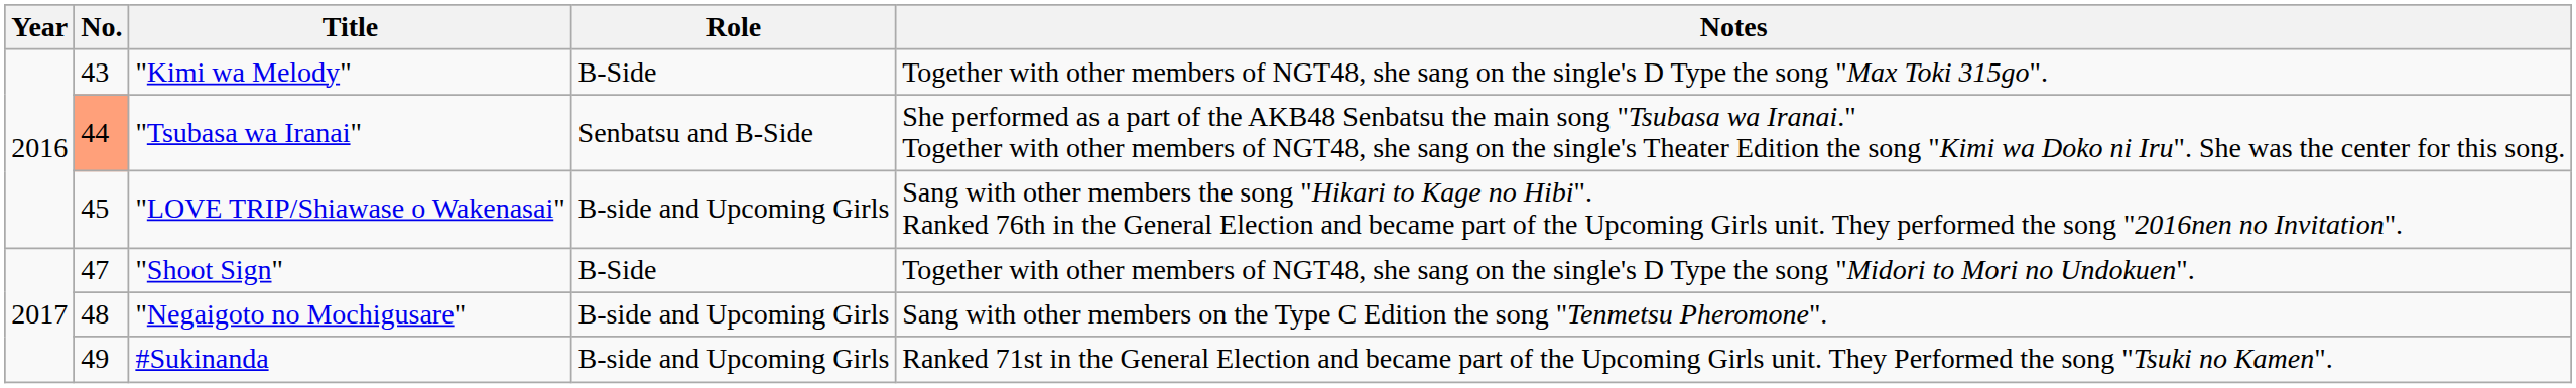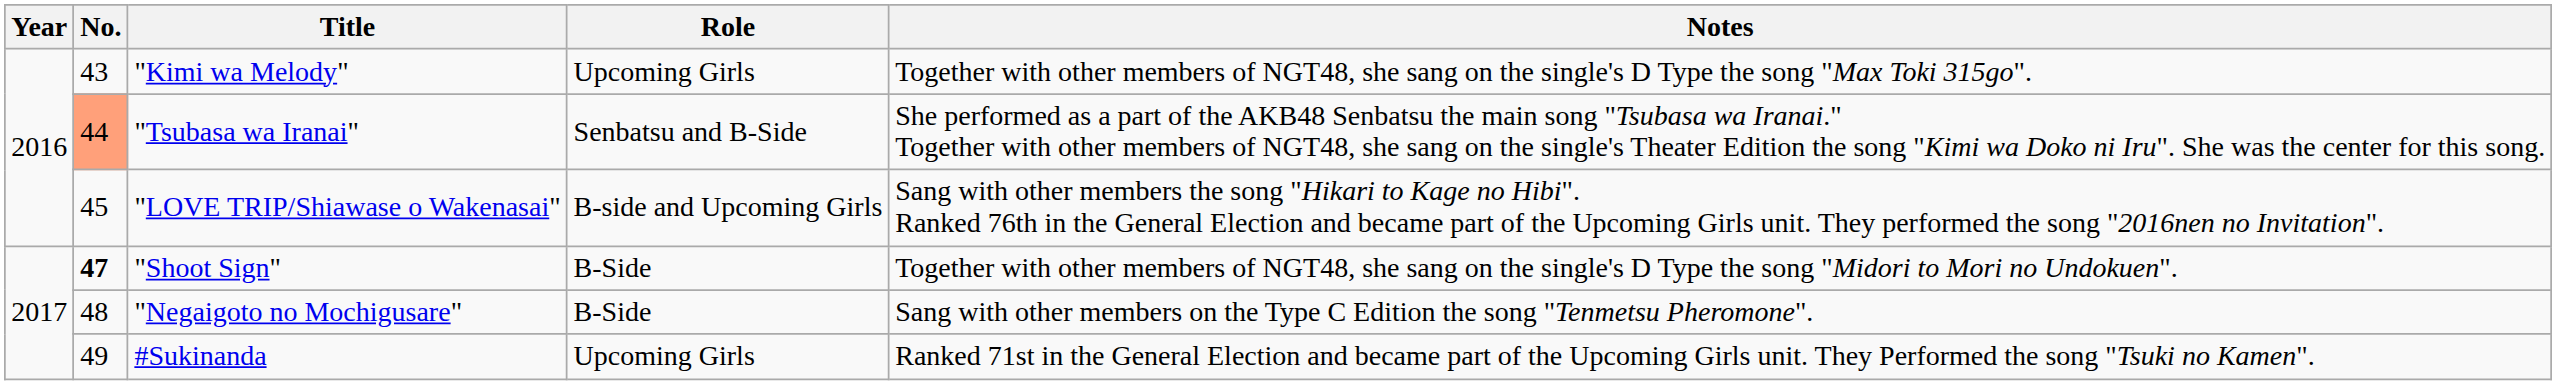"Kimi wa Melody" | Role: B-Side -> Upcoming Girls
"Shoot Sign" | No.: normal -> bold
"Negaigoto no Mochigusare" | Role: B-side and Upcoming Girls -> B-Side
#Sukinanda | Role: B-side and Upcoming Girls -> Upcoming Girls
